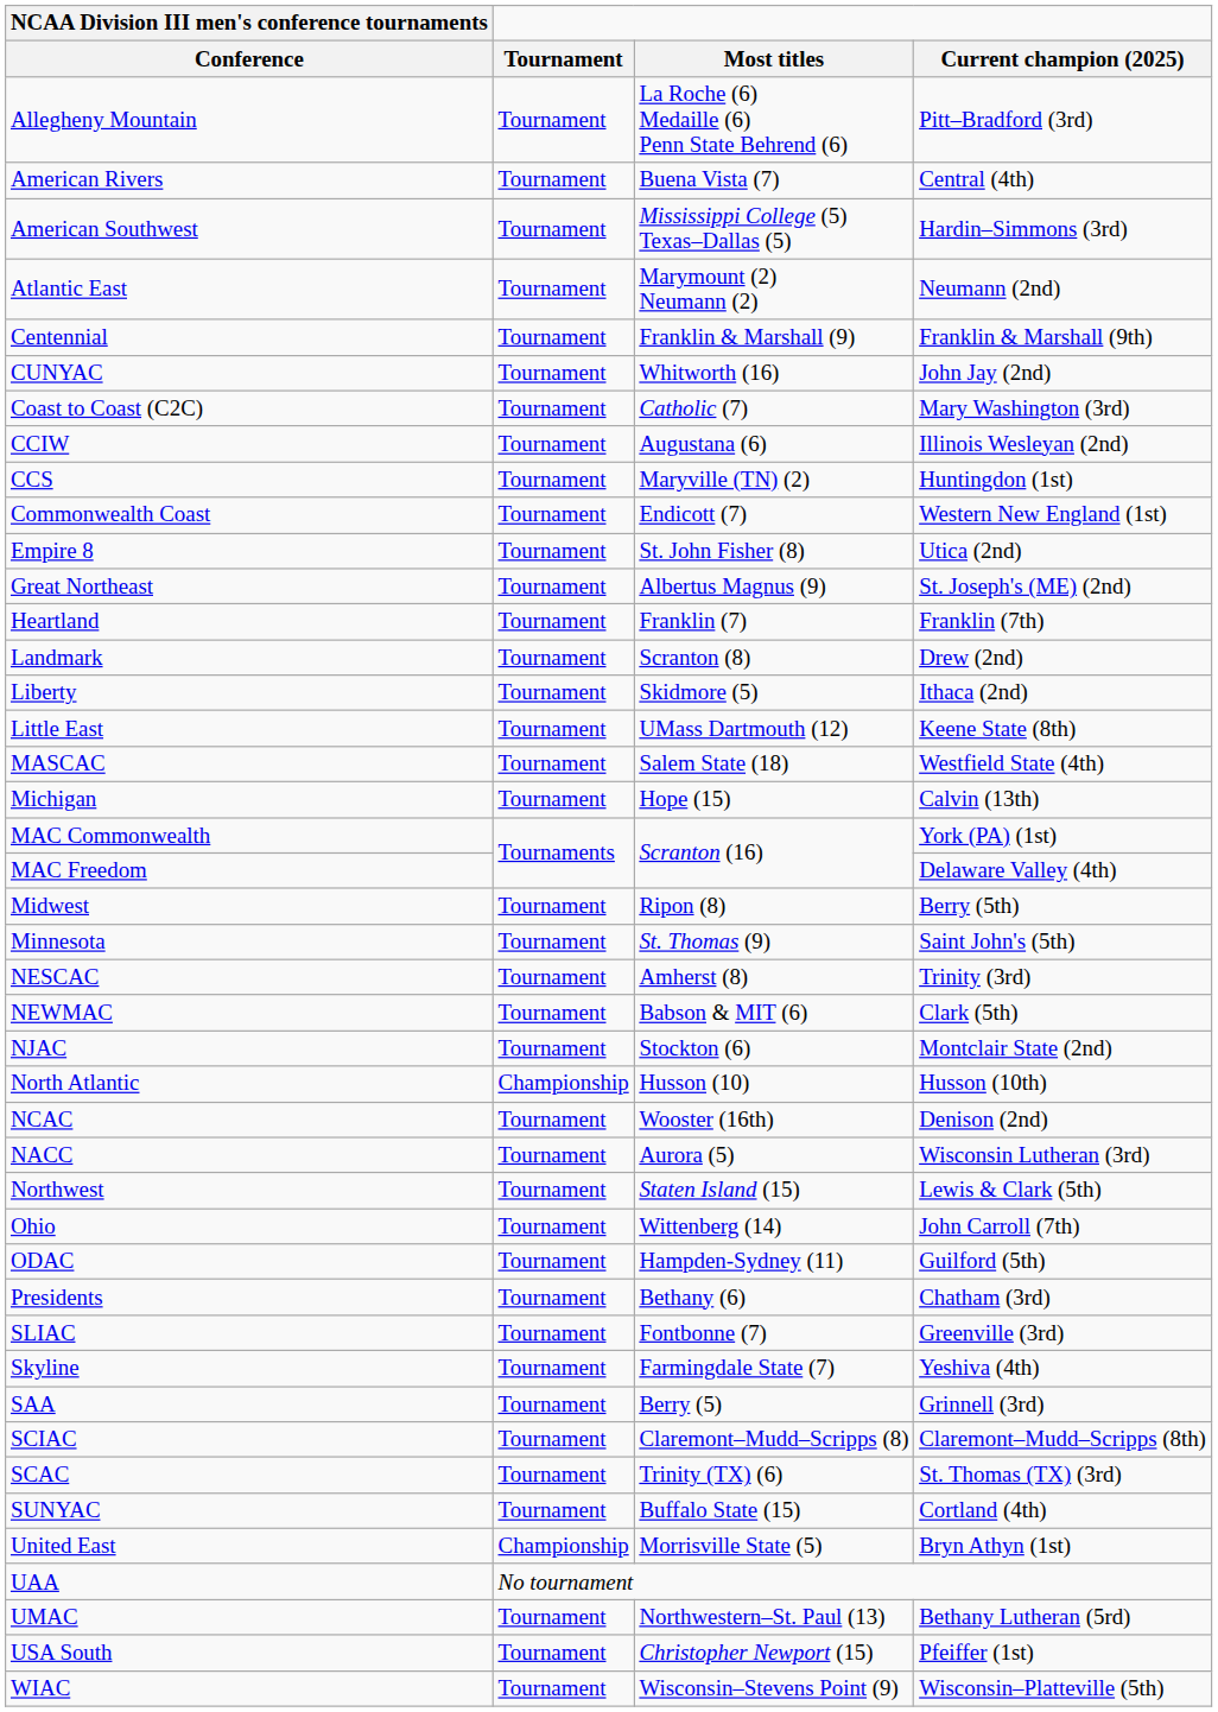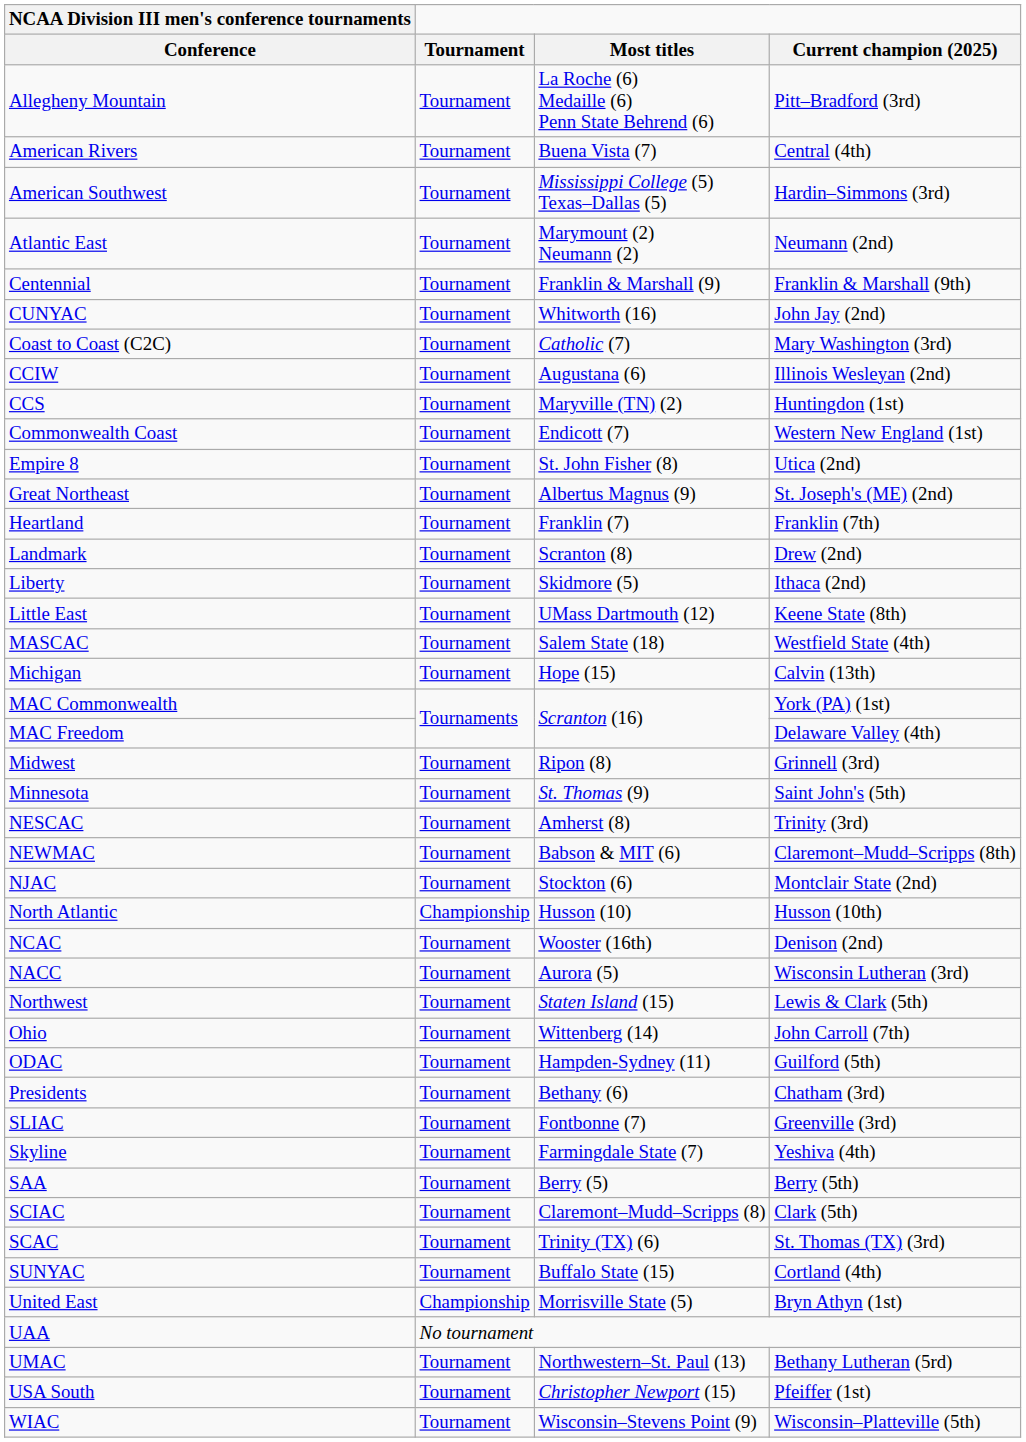Midwest | Current champion (2025): Berry (5th) -> Grinnell (3rd)
NEWMAC | Current champion (2025): Clark (5th) -> Claremont–Mudd–Scripps (8th)
SAA | Current champion (2025): Grinnell (3rd) -> Berry (5th)
SCIAC | Current champion (2025): Claremont–Mudd–Scripps (8th) -> Clark (5th)
